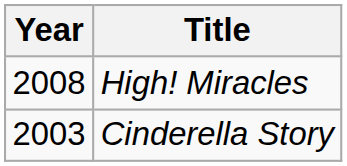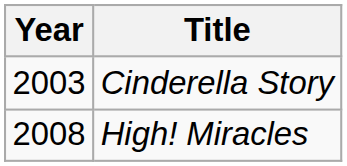rows swapped: Cinderella Story <-> High! Miracles
